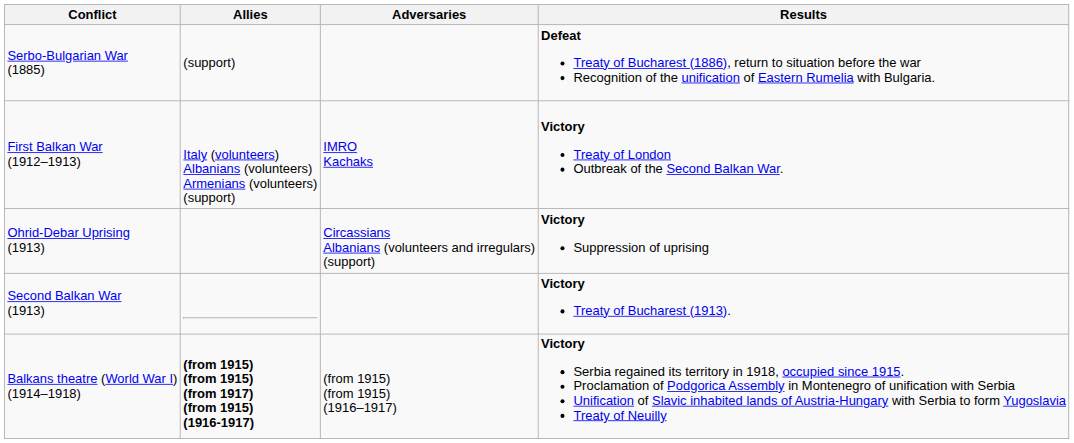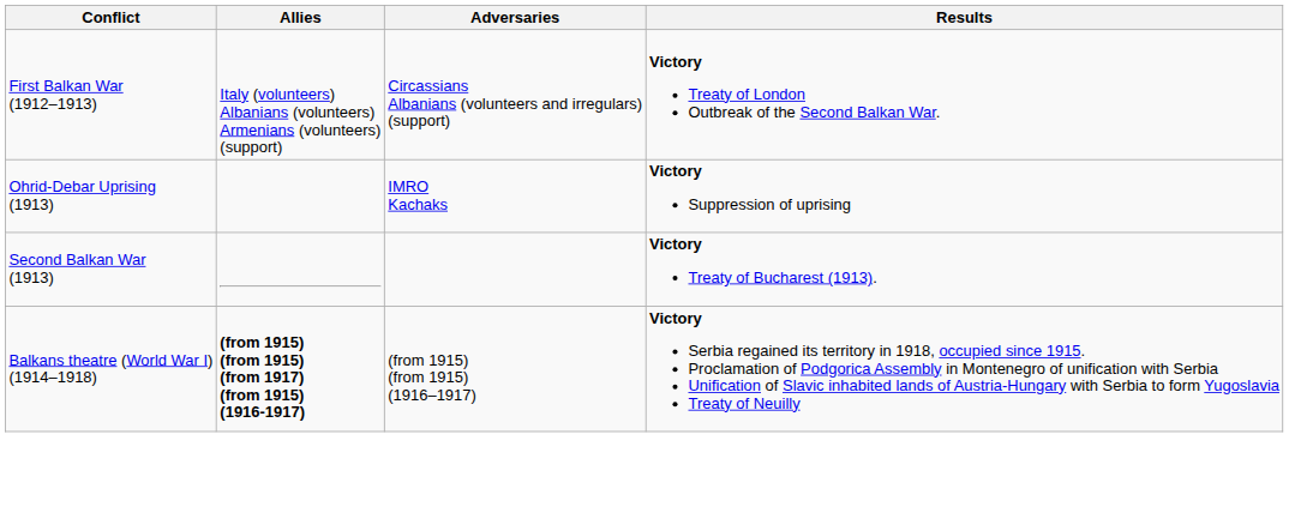- row: Serbo-Bulgarian War (1885) | (support) | Defeat Treaty of Bucharest (1886), return to situation before the war Recognition of the unification of Eastern Rumelia with Bulgaria.
First Balkan War (1912–1913) | Adversaries: IMRO Kachaks -> Circassians Albanians (volunteers and irregulars) (support)
Ohrid-Debar Uprising (1913) | Adversaries: Circassians Albanians (volunteers and irregulars) (support) -> IMRO Kachaks
